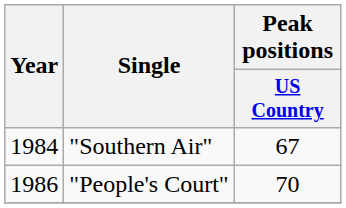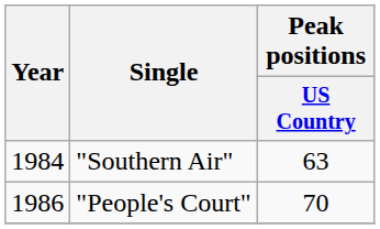"Southern Air" | Peak positions / US Country: 67 -> 63
